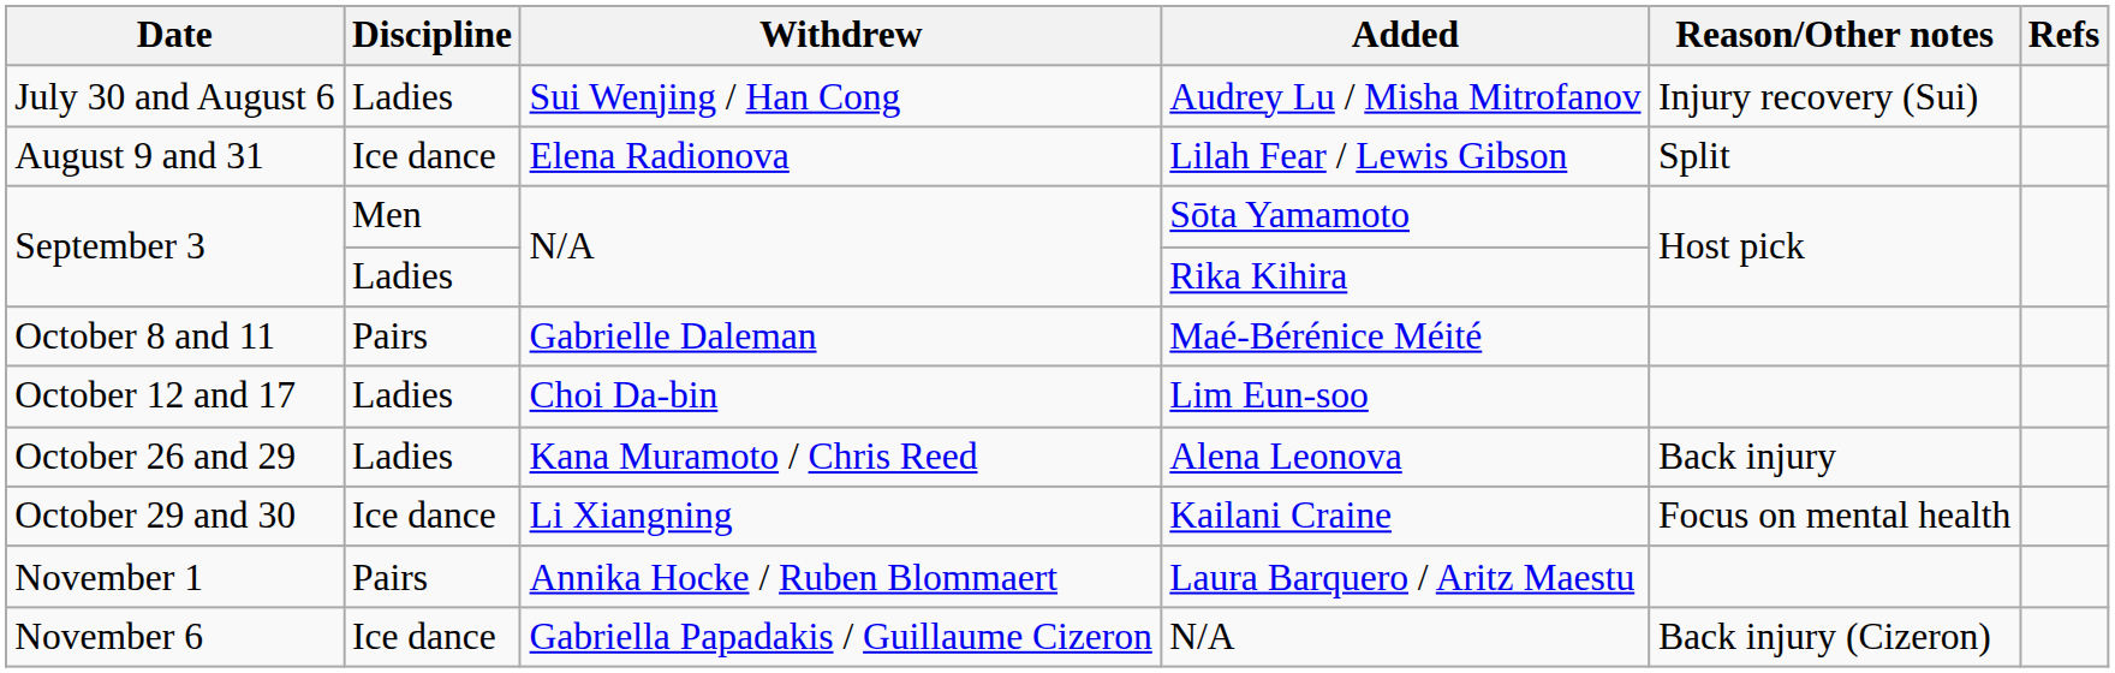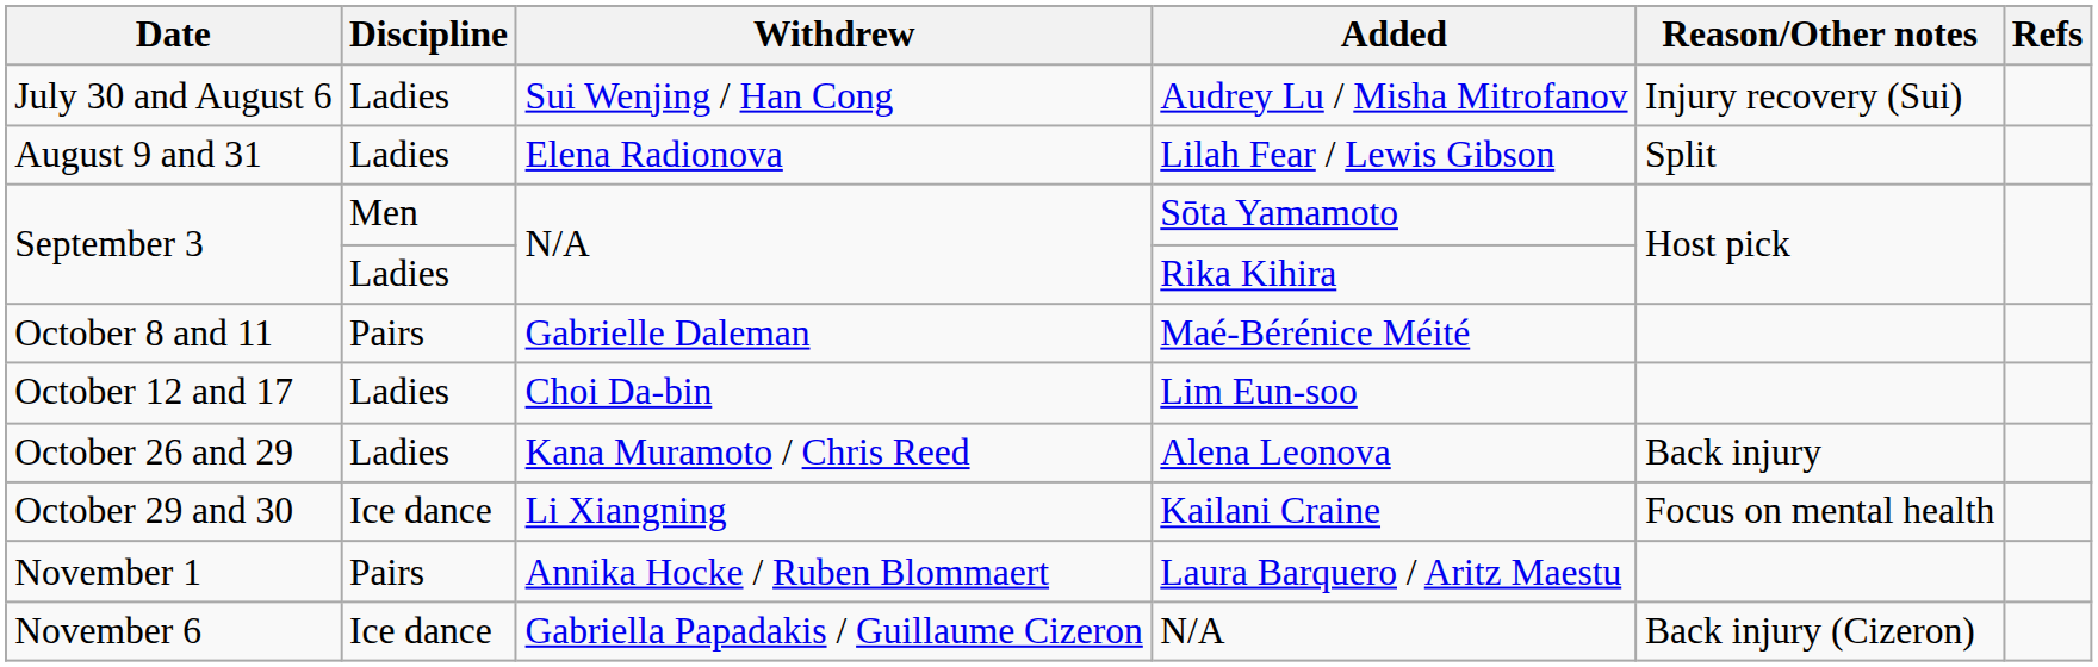Lilah Fear / Lewis Gibson | Discipline: Ice dance -> Ladies
